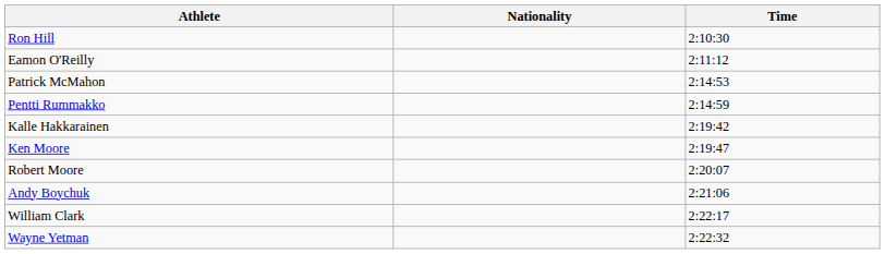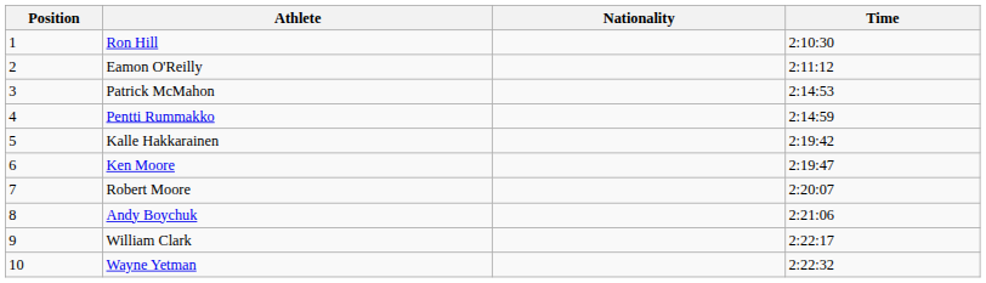+ column: Position | 1 | 2 | 3 | 4 | 5 | 6 | 7 | 8 | 9 | 10
